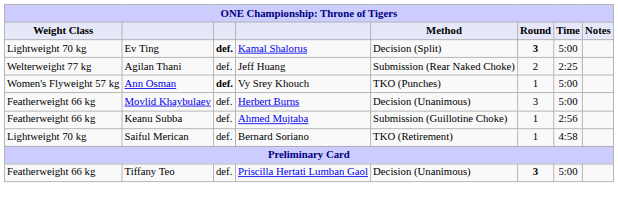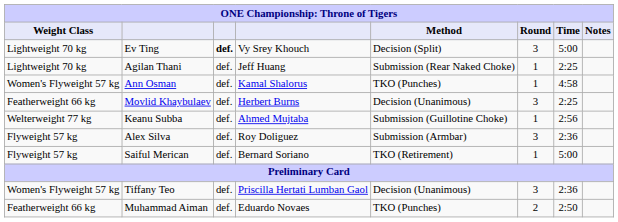Ev Ting | column 4: Kamal Shalorus -> Vy Srey Khouch
Ev Ting | Round: bold -> normal
Agilan Thani | Weight Class: Welterweight 77 kg -> Lightweight 70 kg
Agilan Thani | Round: 2 -> 1
Ann Osman | column 3: bold -> normal
Ann Osman | column 4: Vy Srey Khouch -> Kamal Shalorus
Ann Osman | Time: 5:00 -> 4:58
Movlid Khaybulaev | Time: 5:00 -> 2:25
Keanu Subba | Weight Class: Featherweight 66 kg -> Welterweight 77 kg
+ row: Flyweight 57 kg | Alex Silva | def. | Roy Doliguez | Submission (Armbar) | 3 | 2:36
Saiful Merican | Weight Class: Lightweight 70 kg -> Flyweight 57 kg
Saiful Merican | Time: 4:58 -> 5:00
Tiffany Teo | Weight Class: Featherweight 66 kg -> Women's Flyweight 57 kg
Tiffany Teo | Round: bold -> normal
Tiffany Teo | Time: 5:00 -> 2:36
+ row: Featherweight 66 kg | Muhammad Aiman | def. | Eduardo Novaes | TKO (Punches) | 2 | 2:50
